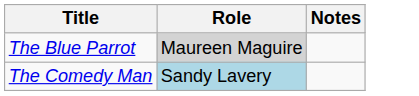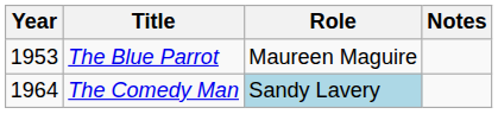+ column: Year | 1953 | 1964
The Blue Parrot | Role: lightgrey background -> no background
